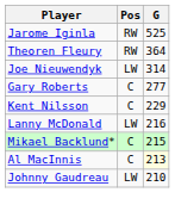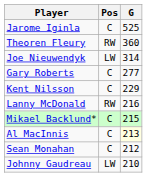Jarome Iginla | Pos: RW -> C
Theoren Fleury | G: 364 -> 360
Lanny McDonald | Pos: LW -> RW
+ row: Sean Monahan | C | 212
